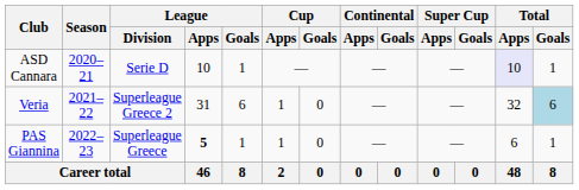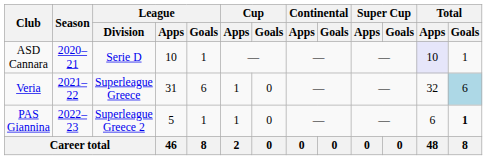Veria | League / Division: Superleague Greece 2 -> Superleague Greece
PAS Giannina | League / Division: Superleague Greece -> Superleague Greece 2
PAS Giannina | League / Apps: bold -> normal
PAS Giannina | Total / Goals: normal -> bold
